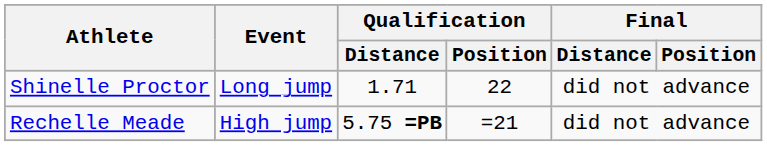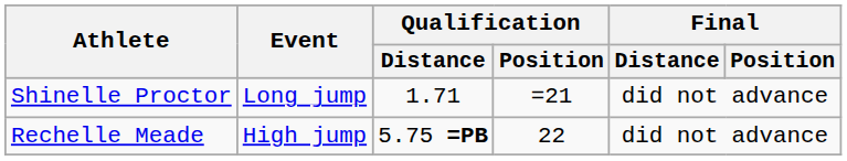Shinelle Proctor | Qualification / Position: 22 -> =21
Rechelle Meade | Qualification / Position: =21 -> 22
